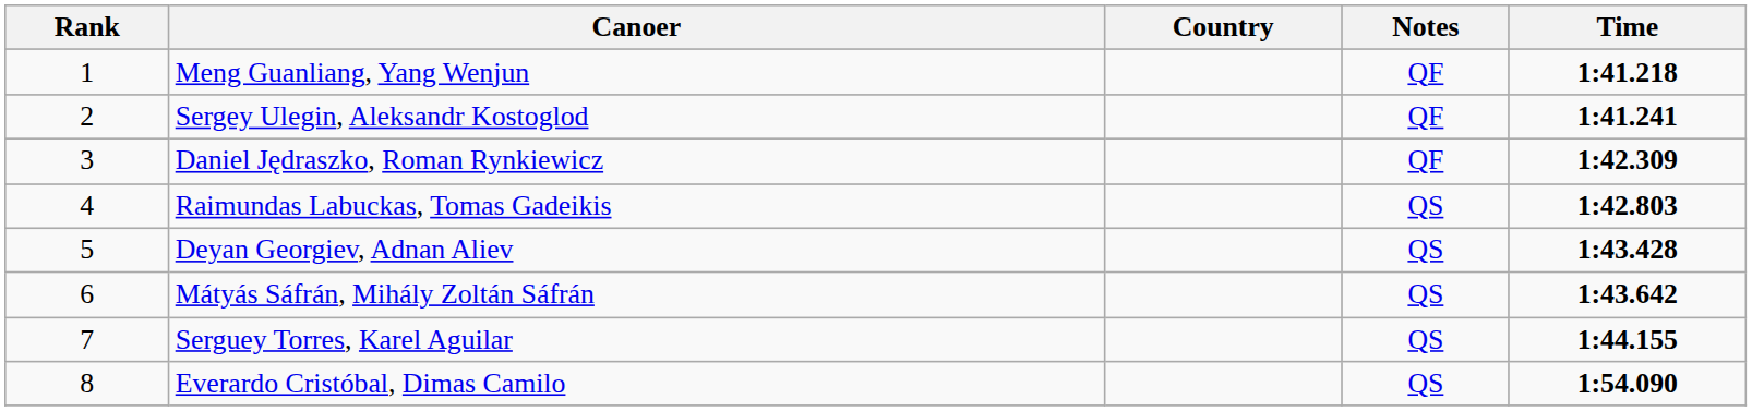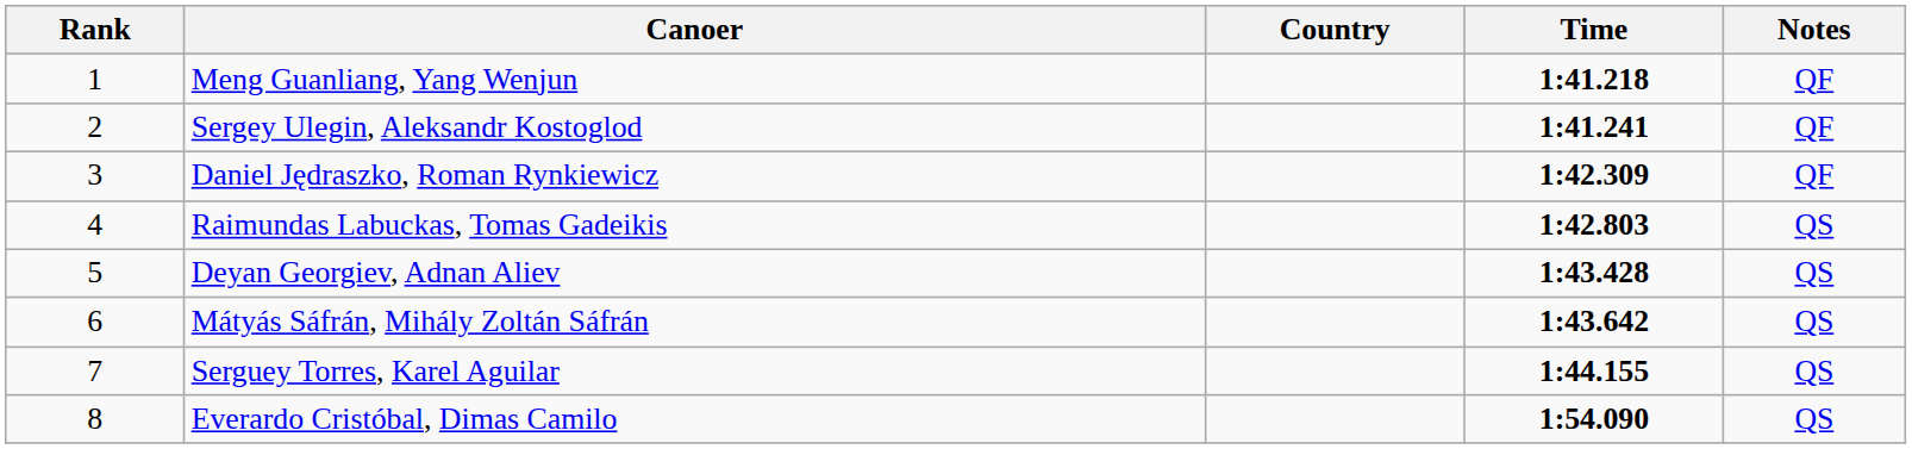columns swapped: Time <-> Notes
